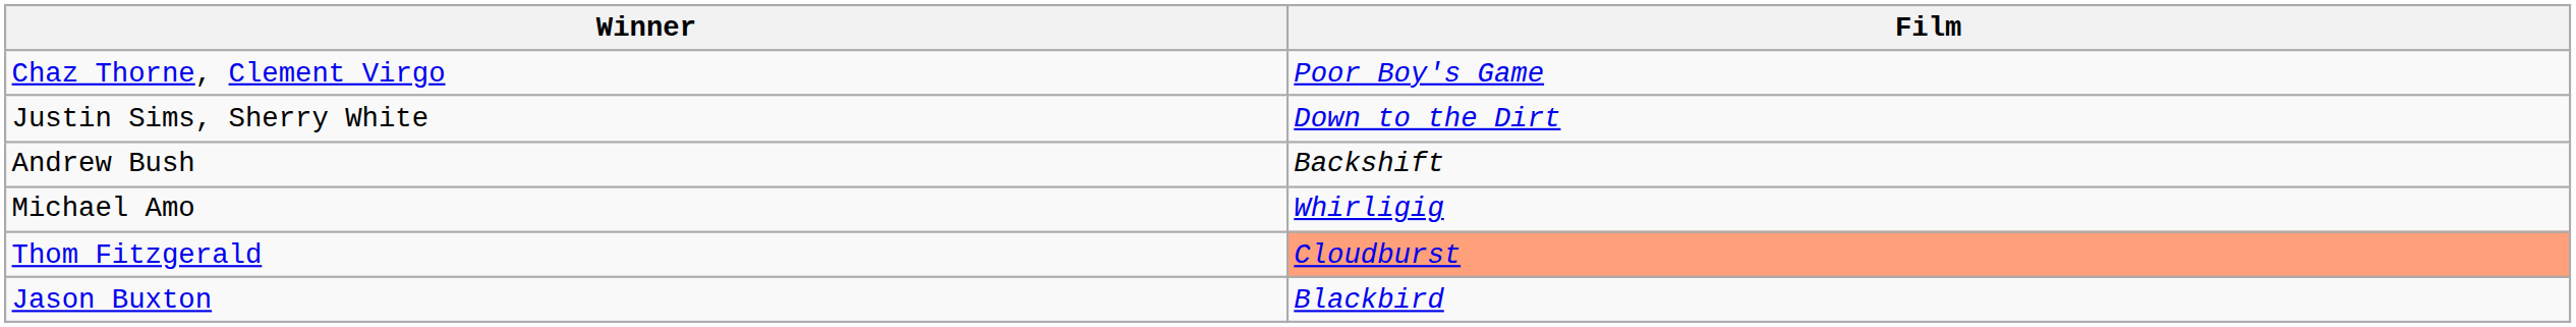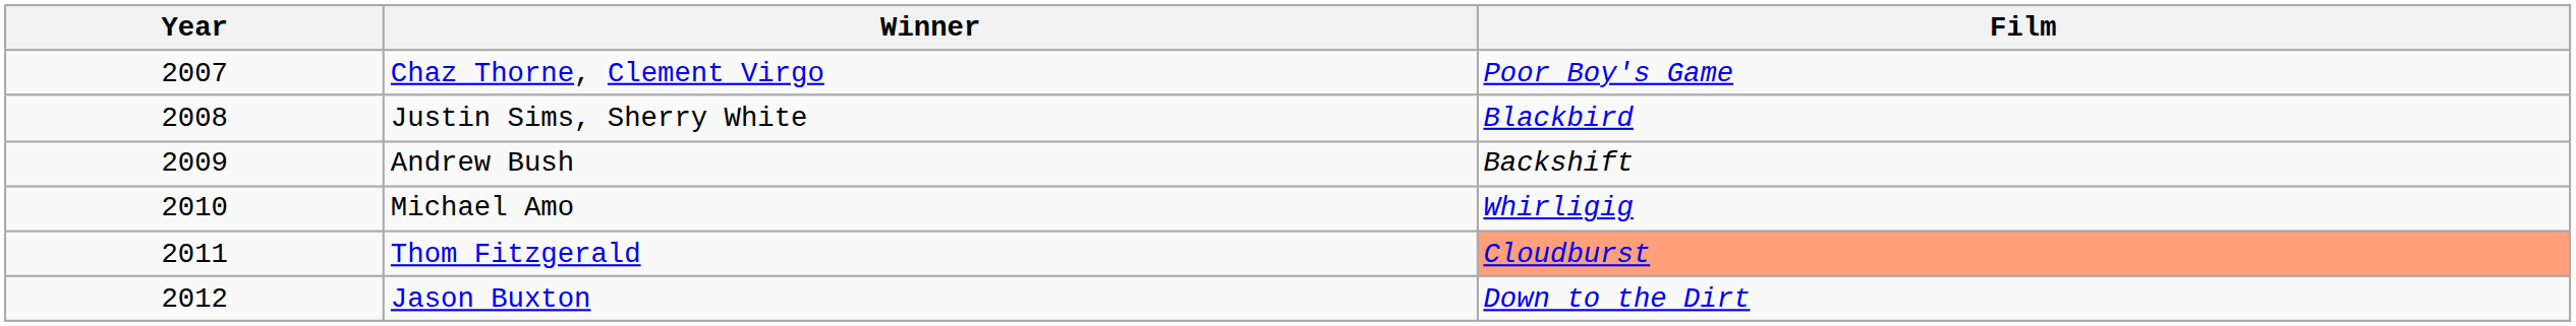+ column: Year | 2007 | 2008 | 2009 | 2010 | 2011 | 2012
Justin Sims, Sherry White | Film: Down to the Dirt -> Blackbird
Jason Buxton | Film: Blackbird -> Down to the Dirt
